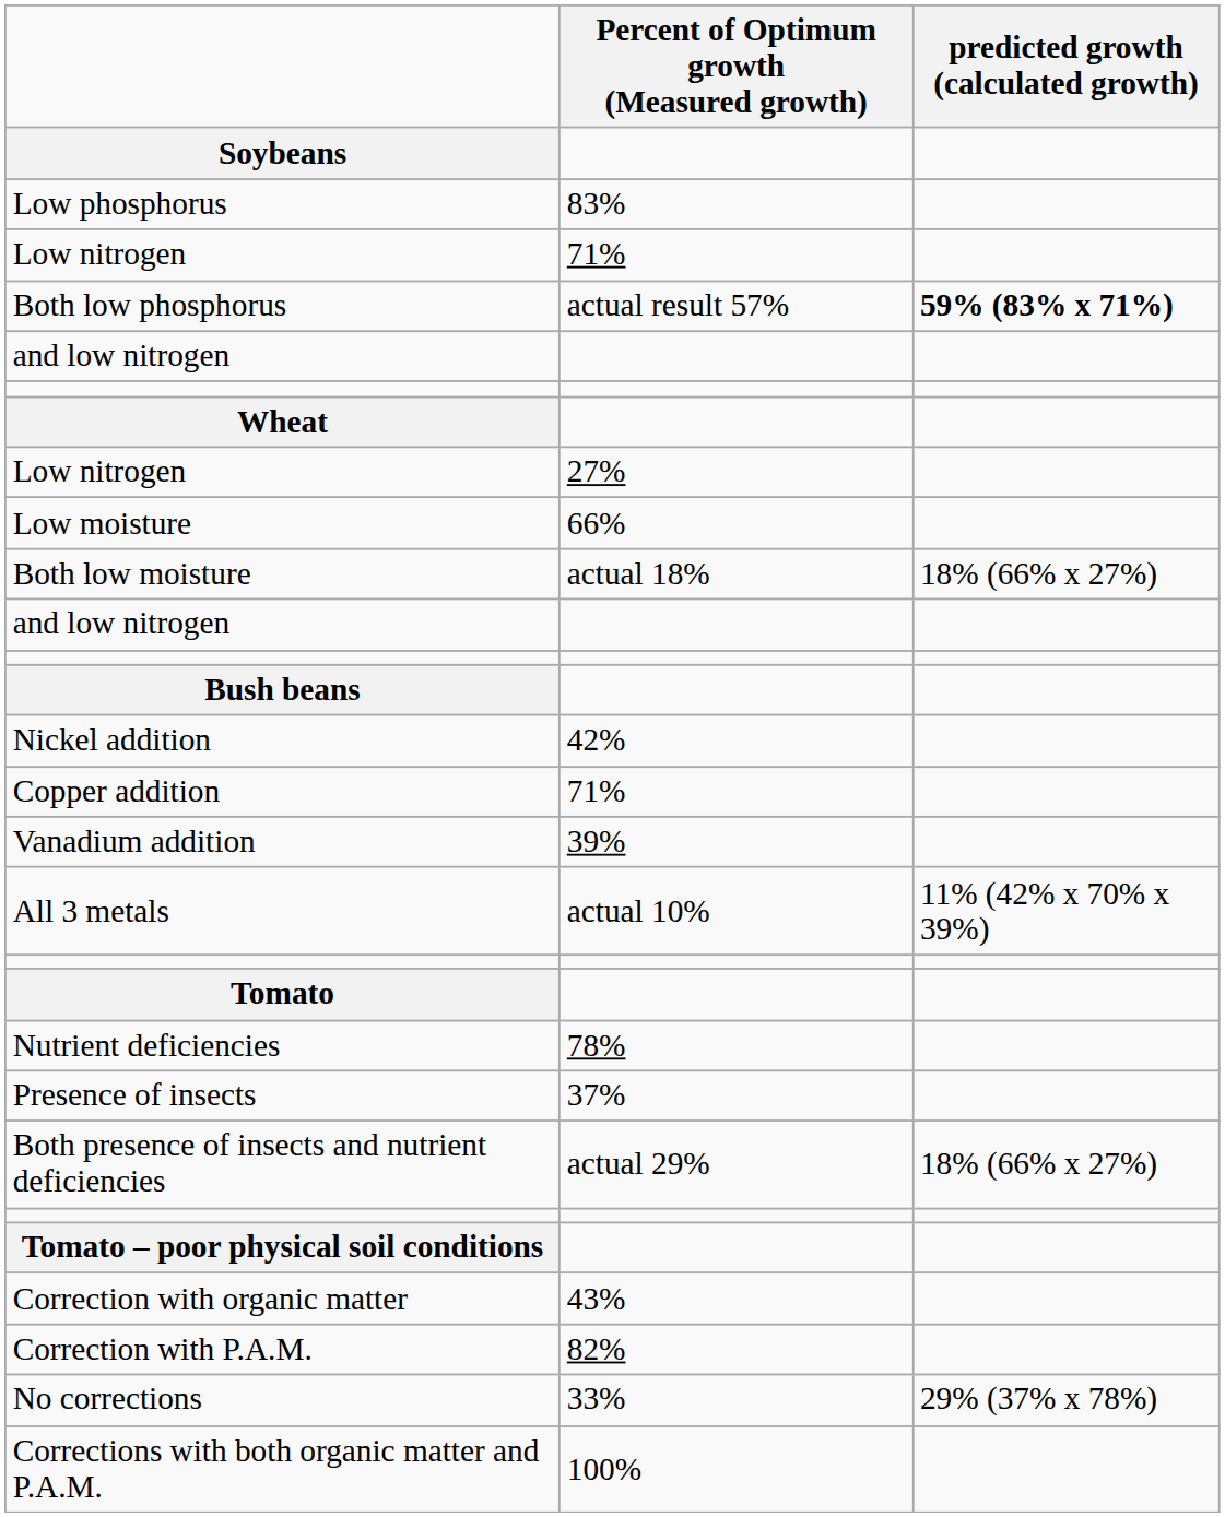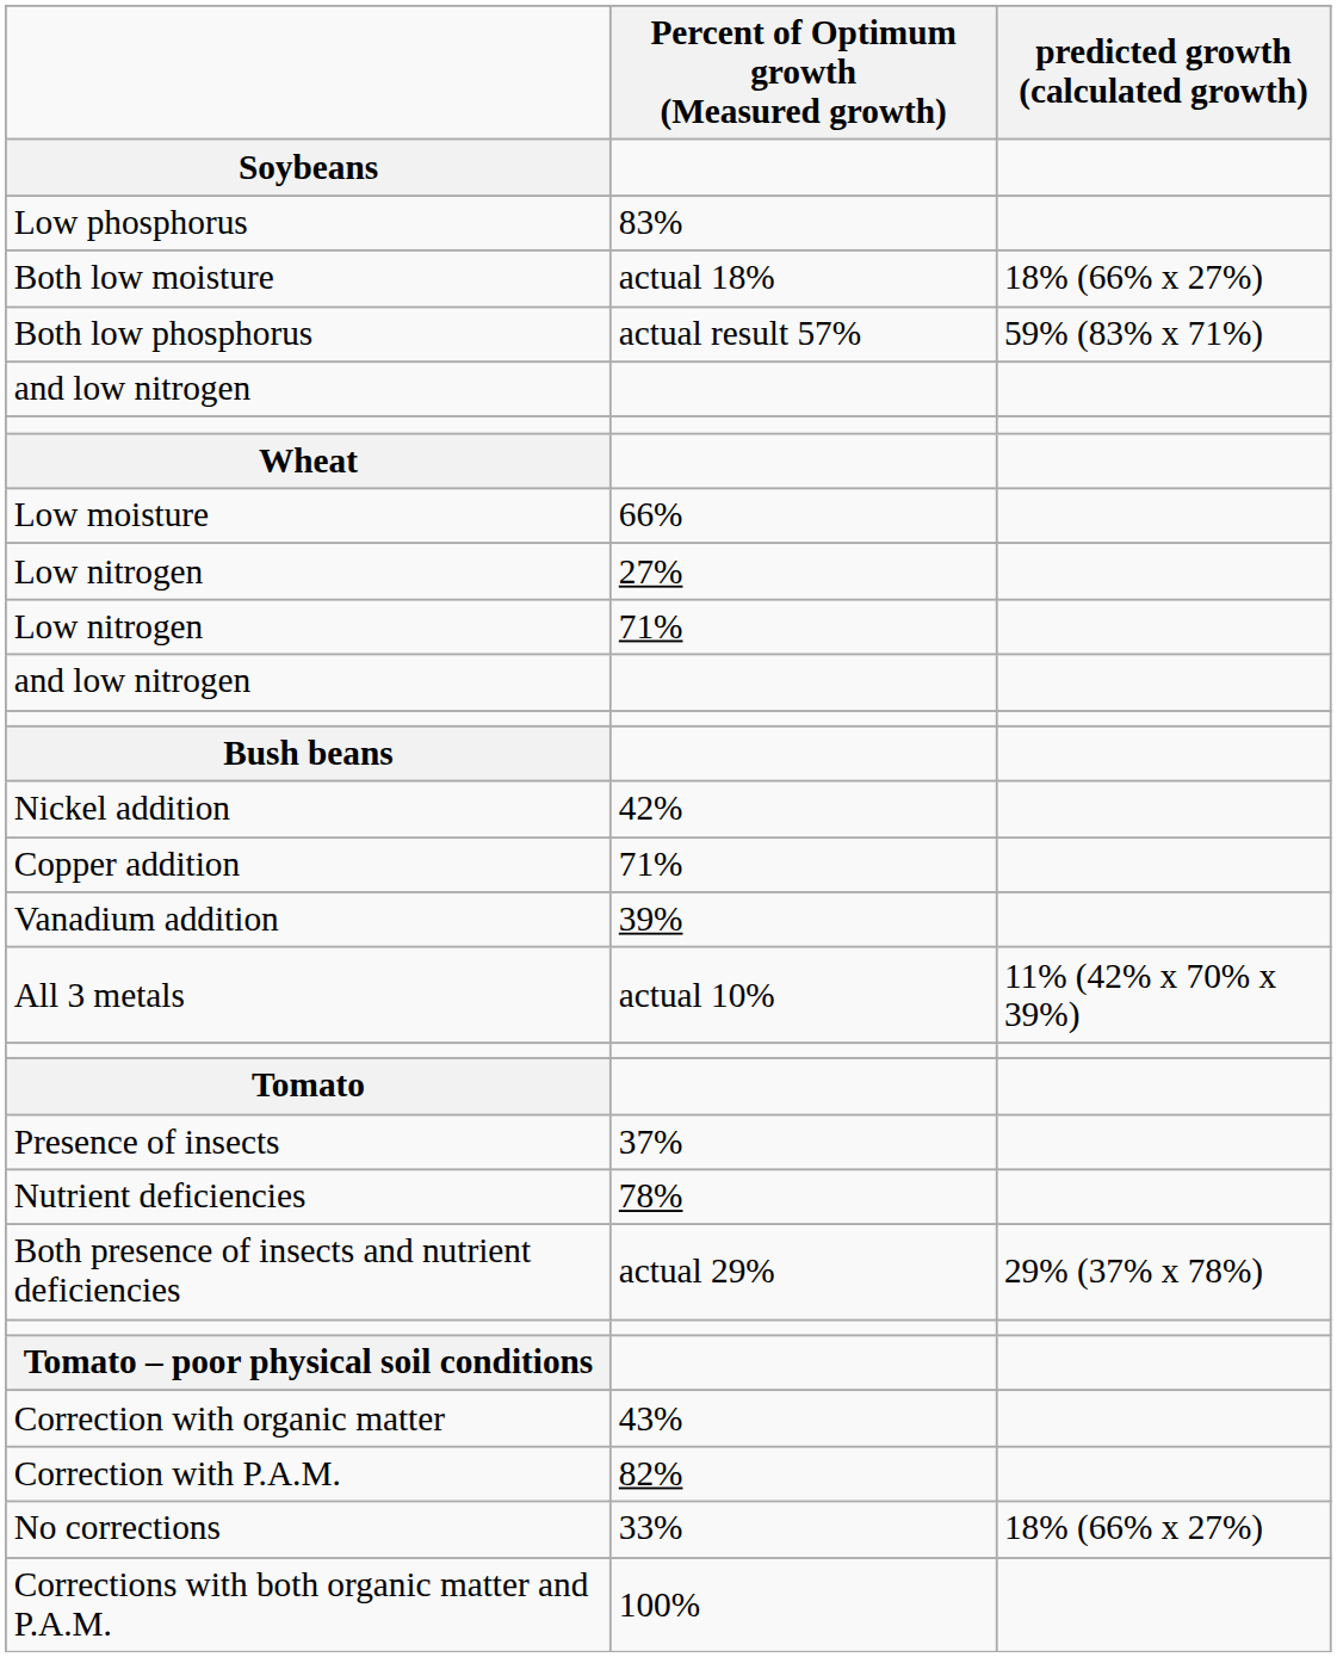rows swapped: Low nitrogen / 71% <-> Both low moisture
Both low phosphorus | predicted growth (calculated growth): bold -> normal
rows swapped: Low moisture <-> Low nitrogen / 27%
rows swapped: Presence of insects <-> Nutrient deficiencies
Both presence of insects and nutrient deficiencies | predicted growth (calculated growth): 18% (66% x 27%) -> 29% (37% x 78%)
No corrections | predicted growth (calculated growth): 29% (37% x 78%) -> 18% (66% x 27%)
